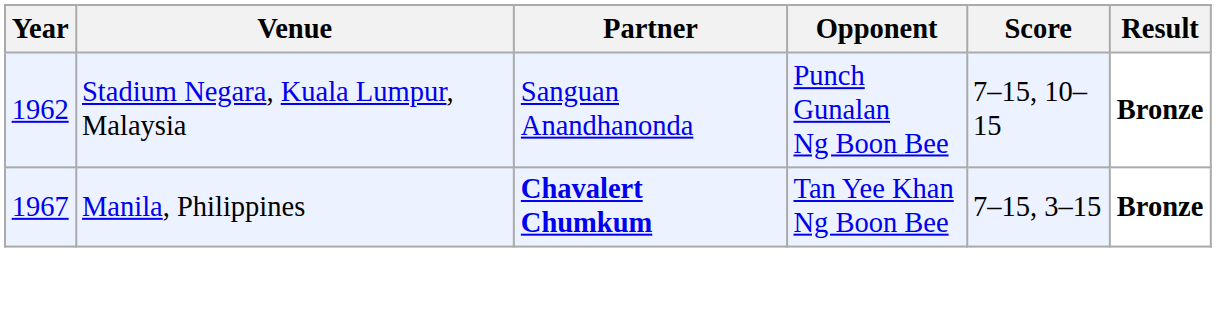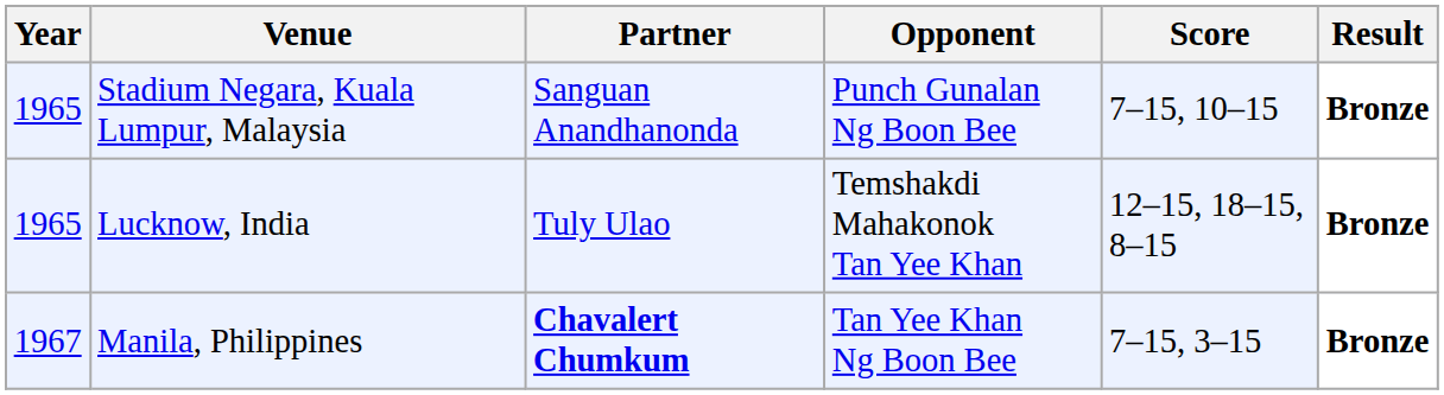Stadium Negara, Kuala Lumpur, Malaysia | Year: 1962 -> 1965
+ row: 1965 | Lucknow, India | Tuly Ulao | Temshakdi Mahakonok Tan Yee Khan | 12–15, 18–15, 8–15 | Bronze
